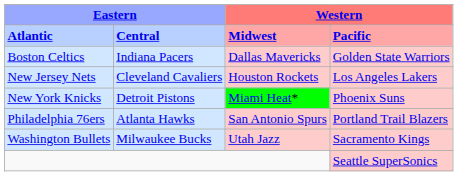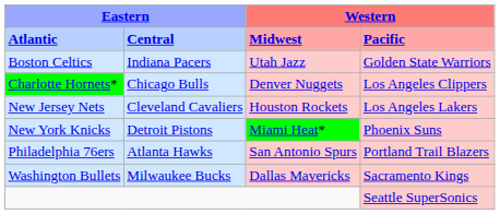Boston Celtics | column 3: Dallas Mavericks -> Utah Jazz
+ row: Charlotte Hornets* | Chicago Bulls | Denver Nuggets | Los Angeles Clippers
Washington Bullets | column 3: Utah Jazz -> Dallas Mavericks
